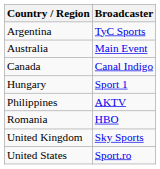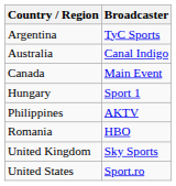Australia | Broadcaster: Main Event -> Canal Indigo
Canada | Broadcaster: Canal Indigo -> Main Event
